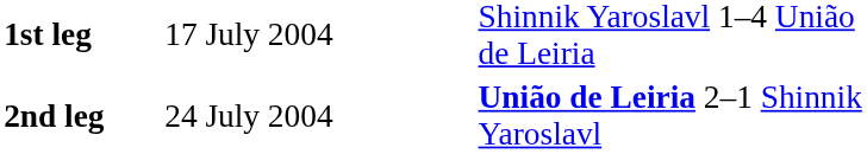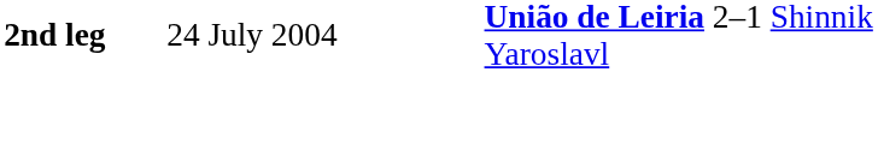- row: 1st leg | 17 July 2004 | Shinnik Yaroslavl 1–4 União de Leiria
